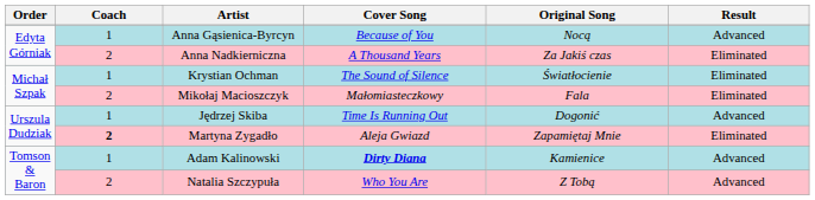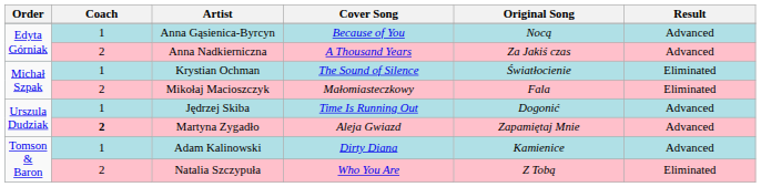Anna Nadkierniczna | Result: Eliminated -> Advanced
Martyna Zygadło | Result: Eliminated -> Advanced
Adam Kalinowski | Cover Song: bold -> normal
Natalia Szczypuła | Result: Advanced -> Eliminated
